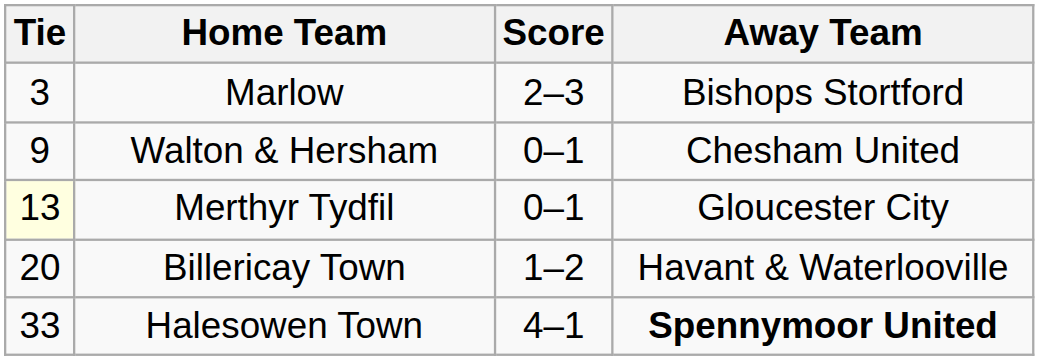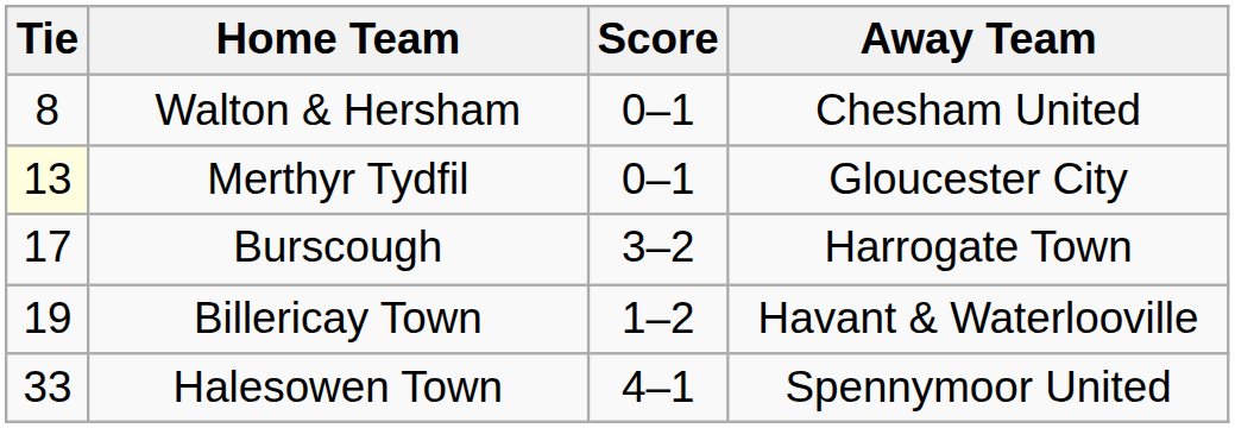- row: 3 | Marlow | 2–3 | Bishops Stortford
Walton & Hersham | Tie: 9 -> 8
+ row: 17 | Burscough | 3–2 | Harrogate Town
Billericay Town | Tie: 20 -> 19
Halesowen Town | Away Team: bold -> normal
